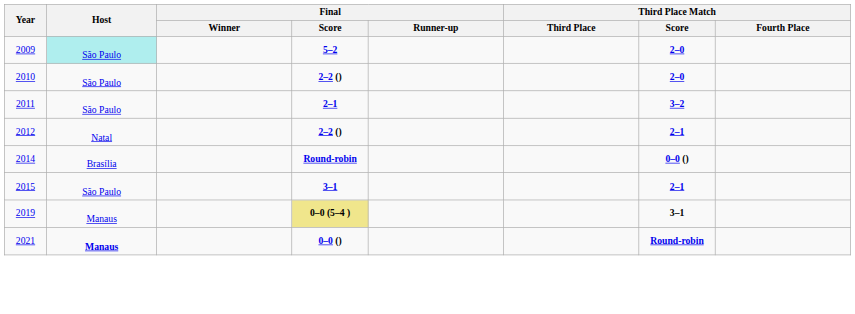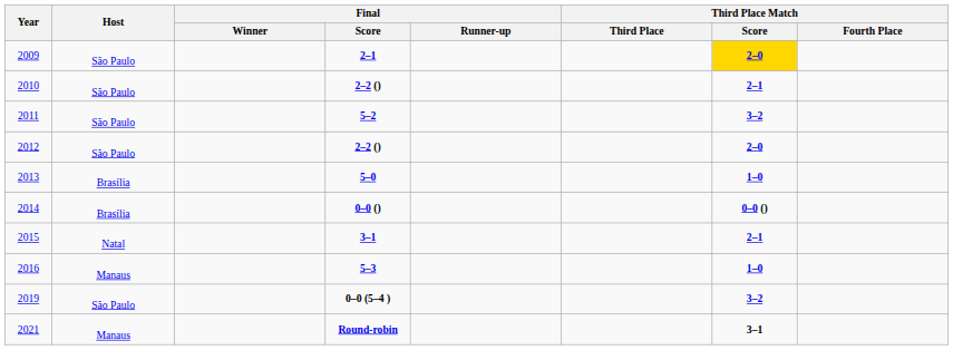2009 | Host: paleturquoise background -> no background
2009 | Final / Score: 5–2 -> 2–1
2009 | Third Place Match / Score: no background -> gold background
2010 | Third Place Match / Score: 2–0 -> 2–1
2011 | Final / Score: 2–1 -> 5–2
2012 | Host: Natal -> São Paulo
2012 | Third Place Match / Score: 2–1 -> 2–0
+ row: 2013 | Brasília | 5–0 | 1–0
2014 | Final / Score: Round-robin -> 0–0 ()
2015 | Host: São Paulo -> Natal
+ row: 2016 | Manaus | 5–3 | 1–0
2019 | Host: Manaus -> São Paulo
2019 | Final / Score: khaki background -> no background
2019 | Third Place Match / Score: 3–1 -> 3–2
2021 | Host: bold -> normal
2021 | Final / Score: 0–0 () -> Round-robin
2021 | Third Place Match / Score: Round-robin -> 3–1
